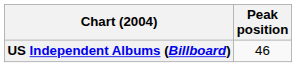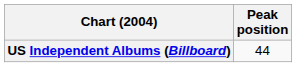US Independent Albums (Billboard) | Peak position: 46 -> 44
